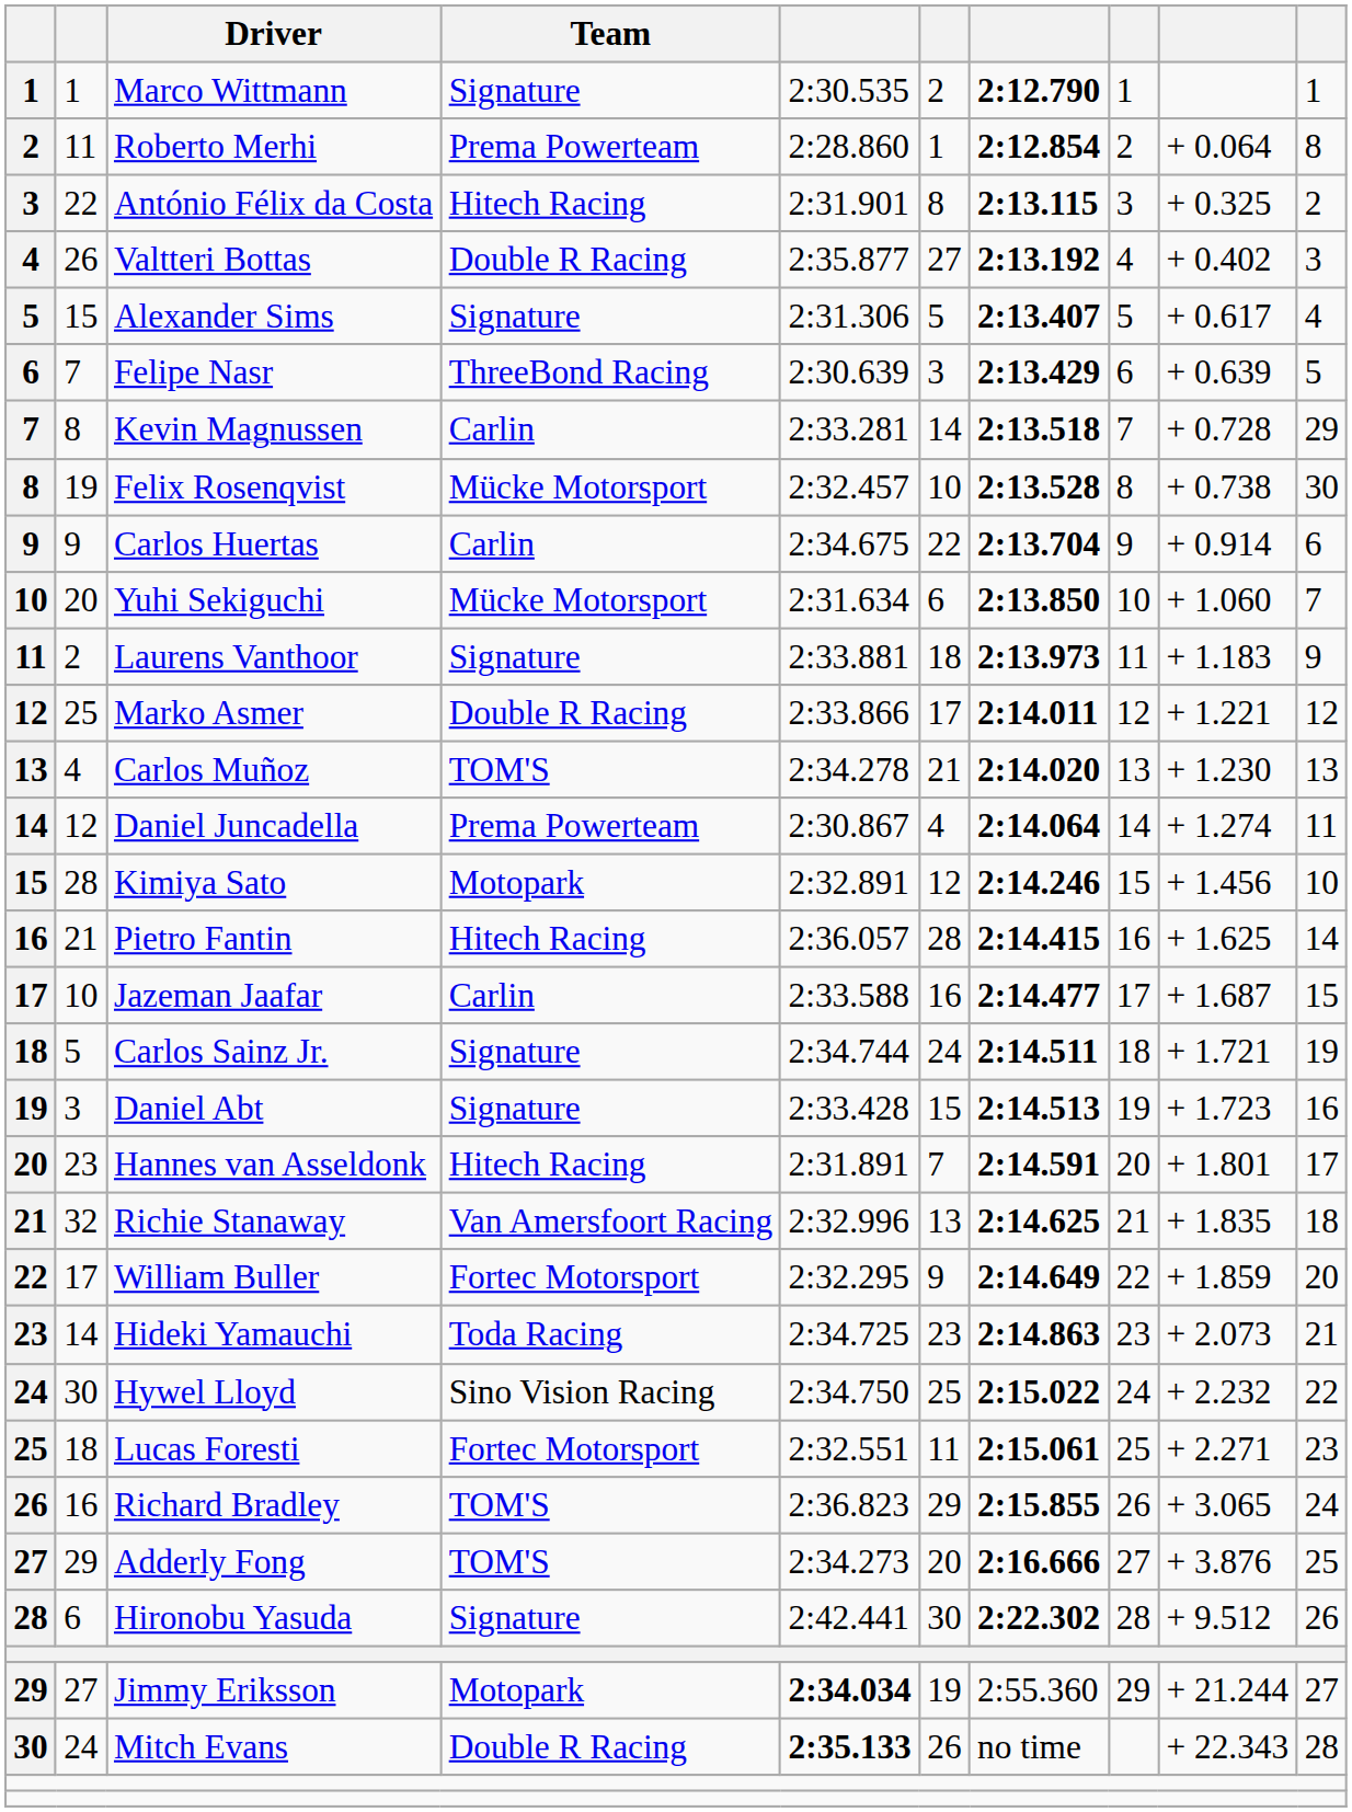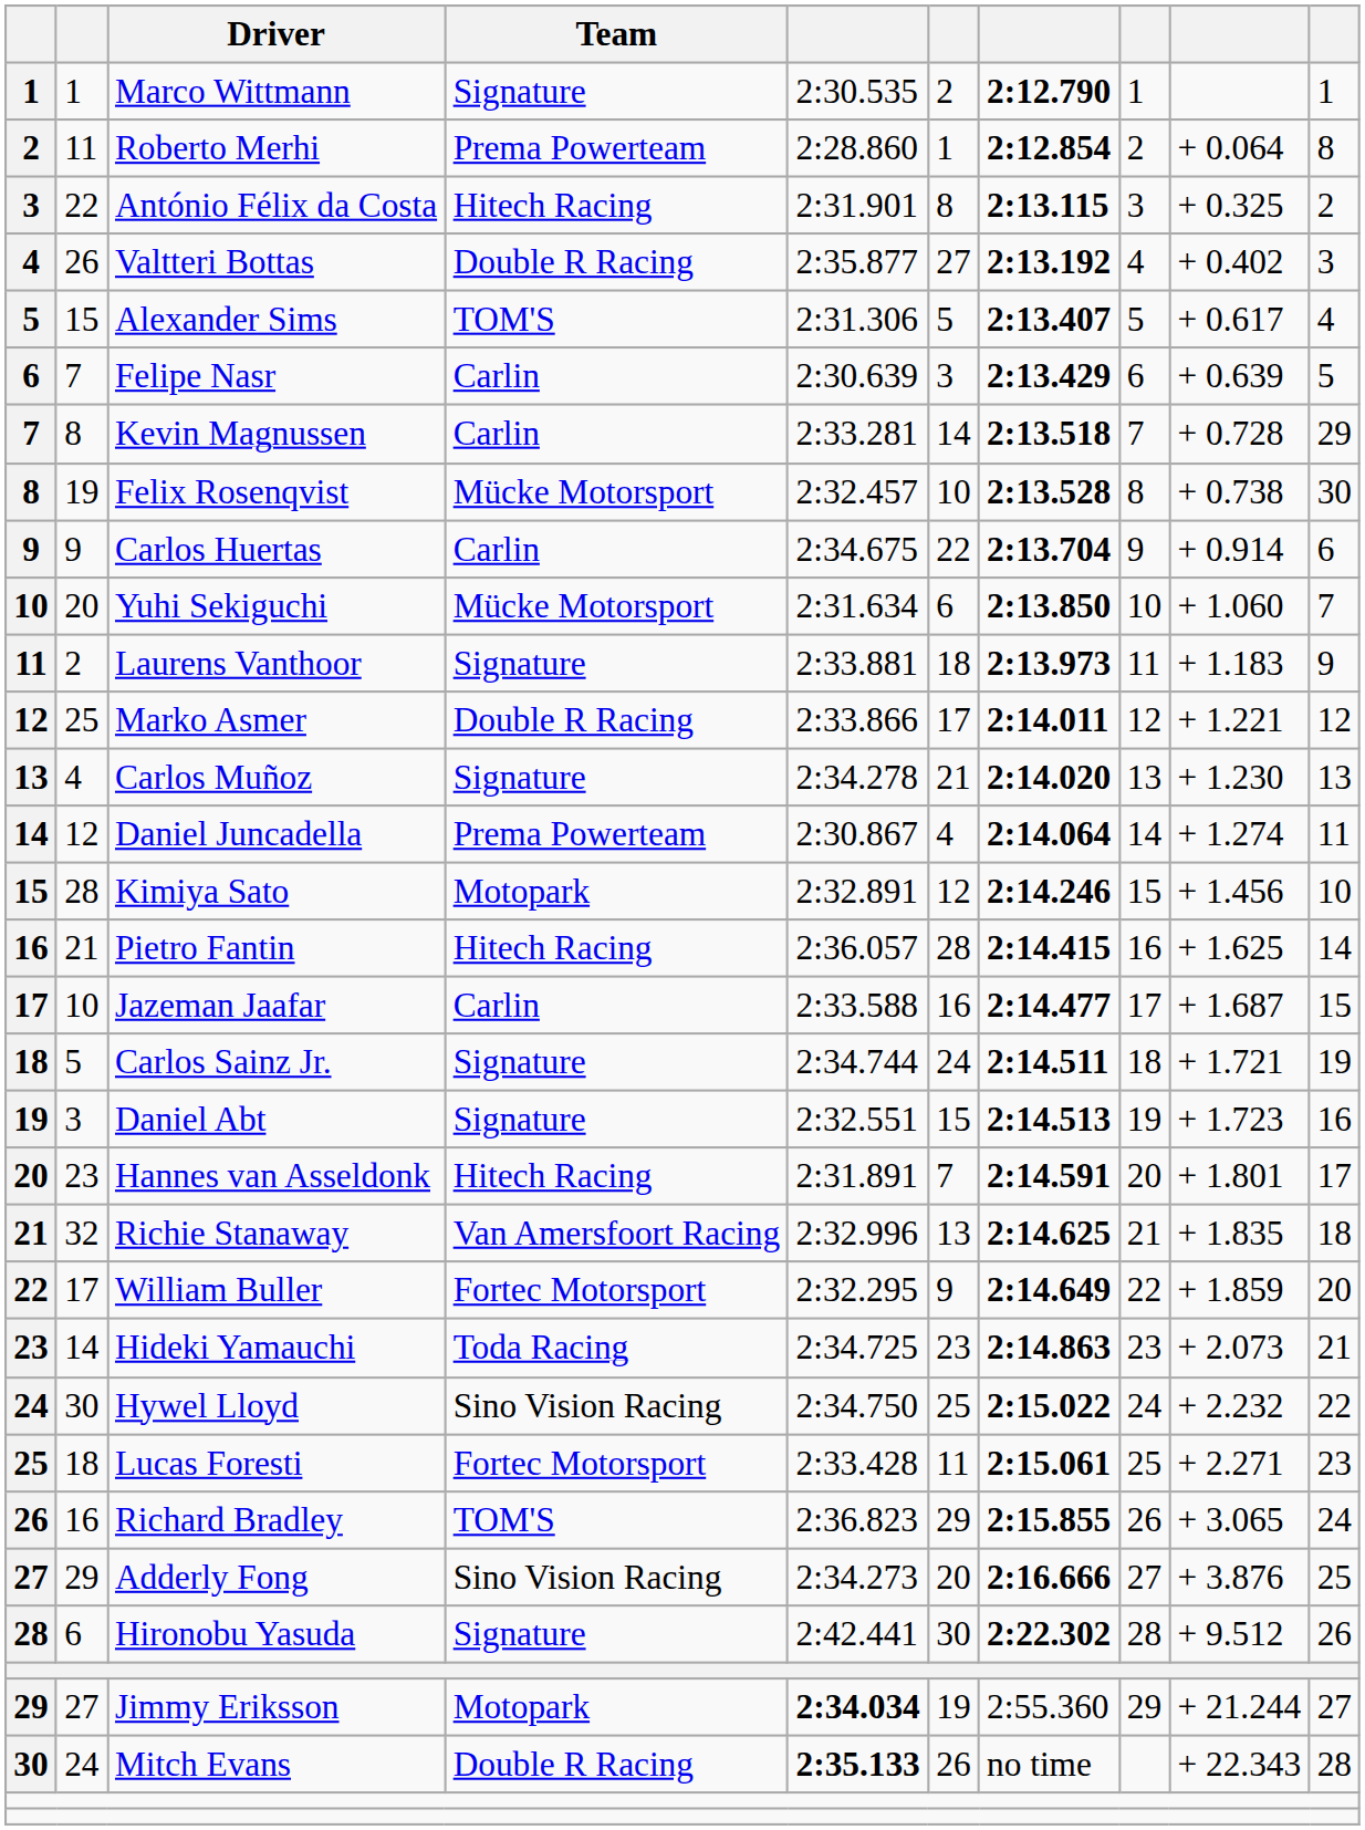Alexander Sims | Team: Signature -> TOM'S
Felipe Nasr | Team: ThreeBond Racing -> Carlin
Carlos Muñoz | Team: TOM'S -> Signature
Daniel Abt | column 5: 2:33.428 -> 2:32.551
Lucas Foresti | column 5: 2:32.551 -> 2:33.428
Adderly Fong | Team: TOM'S -> Sino Vision Racing
